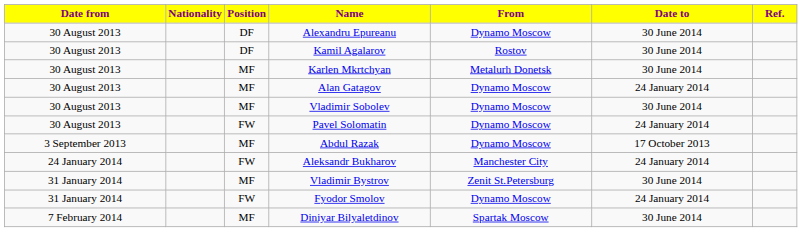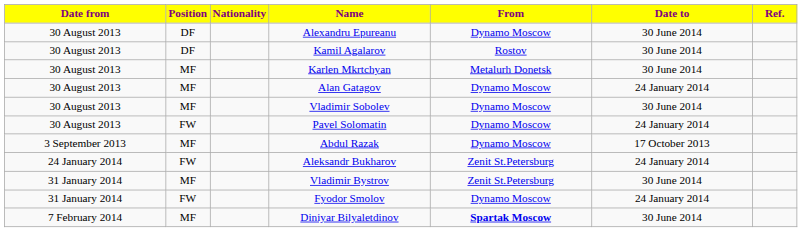columns swapped: Position <-> Nationality
Aleksandr Bukharov | From: Manchester City -> Zenit St.Petersburg
Diniyar Bilyaletdinov | From: normal -> bold
